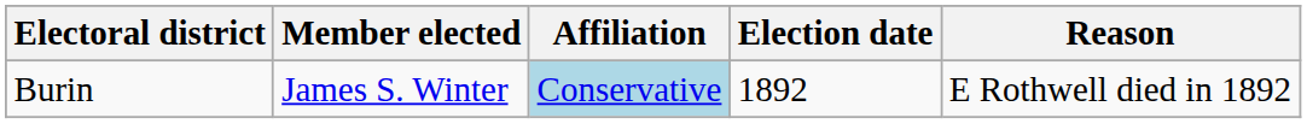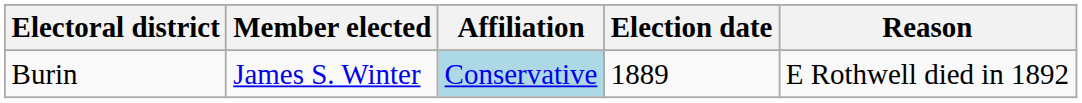Burin | Election date: 1892 -> 1889
